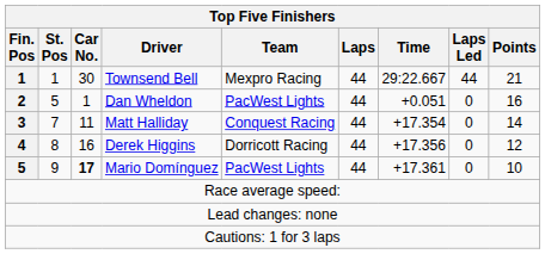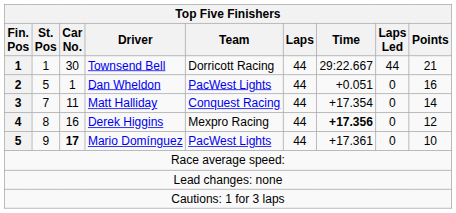Townsend Bell | Team: Mexpro Racing -> Dorricott Racing
Derek Higgins | Team: Dorricott Racing -> Mexpro Racing
Derek Higgins | Time: normal -> bold
